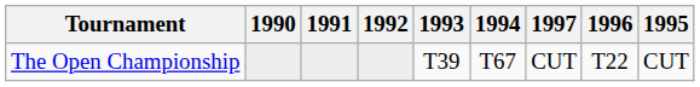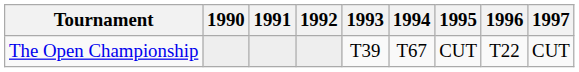columns swapped: 1995 <-> 1997
